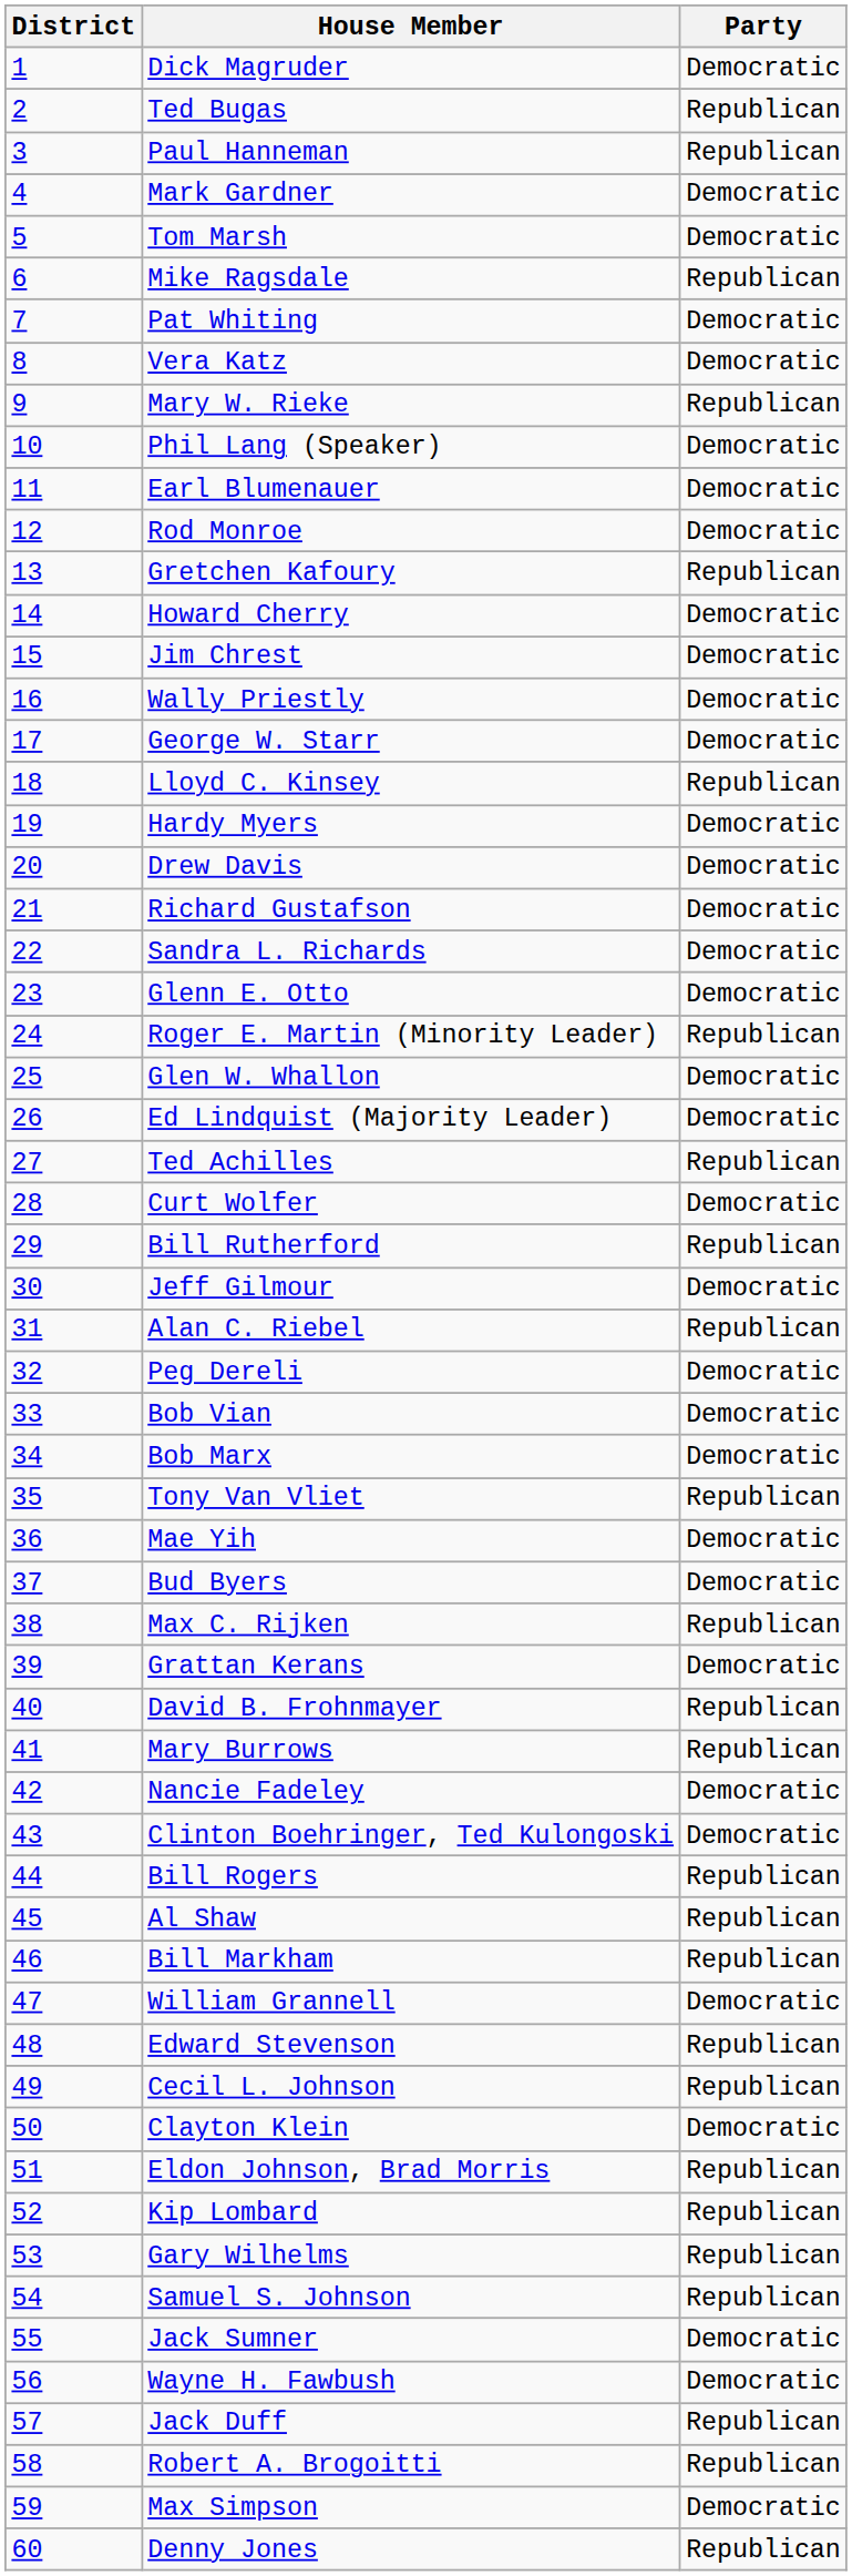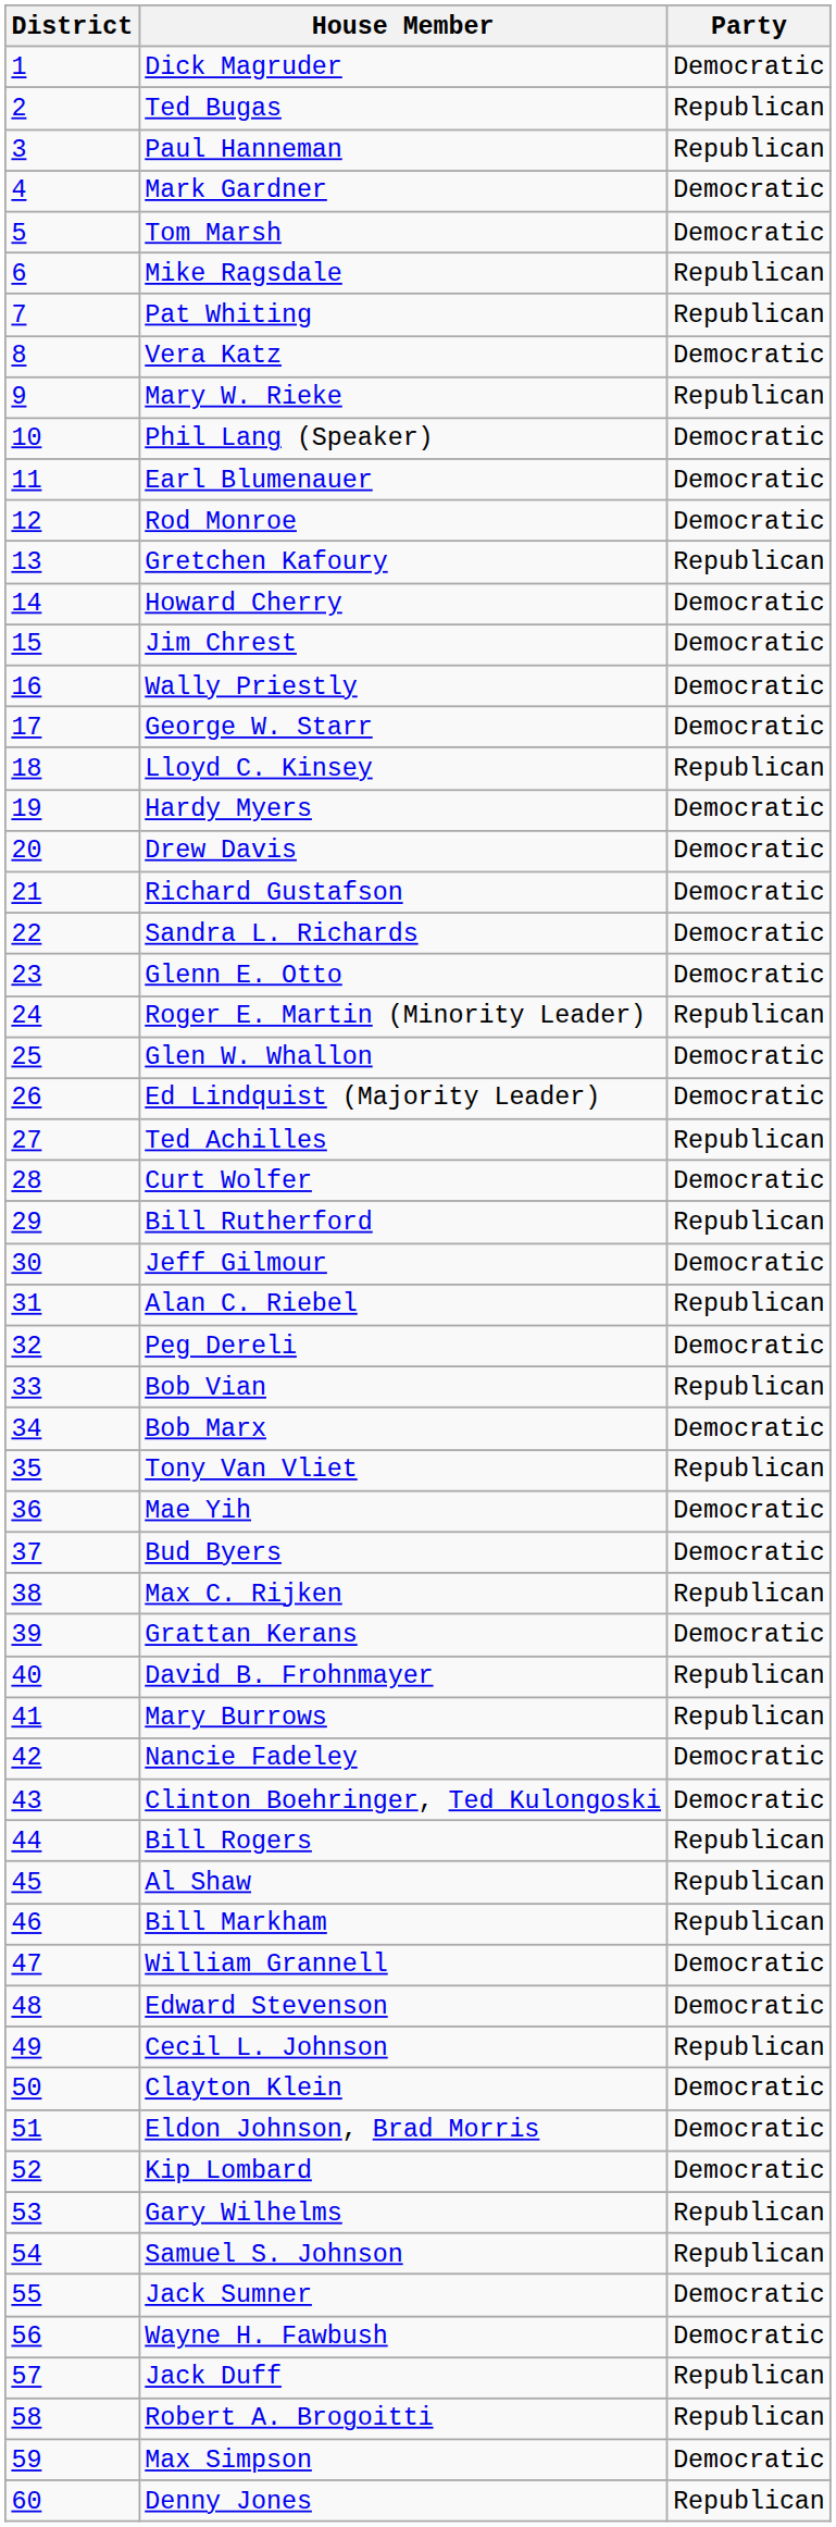Pat Whiting | Party: Democratic -> Republican
Bob Vian | Party: Democratic -> Republican
Edward Stevenson | Party: Republican -> Democratic
Eldon Johnson, Brad Morris | Party: Republican -> Democratic
Kip Lombard | Party: Republican -> Democratic
